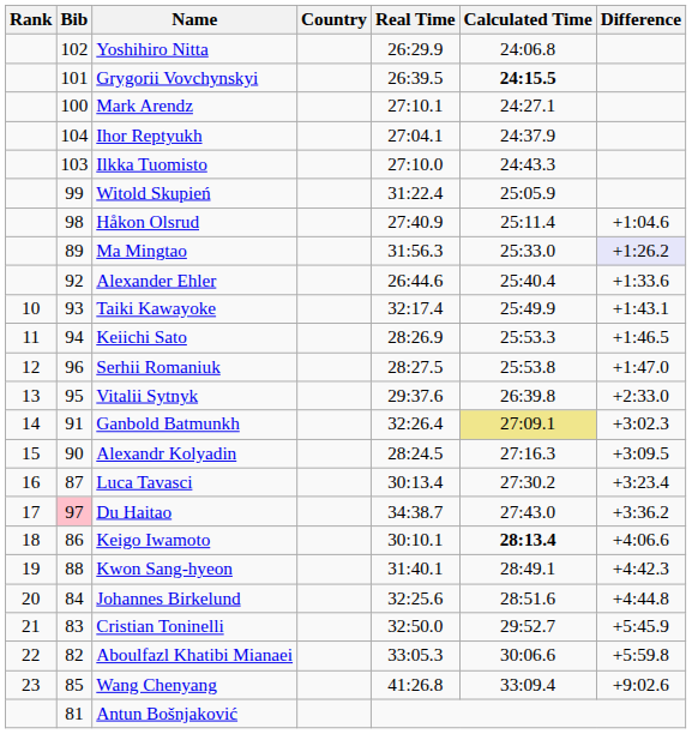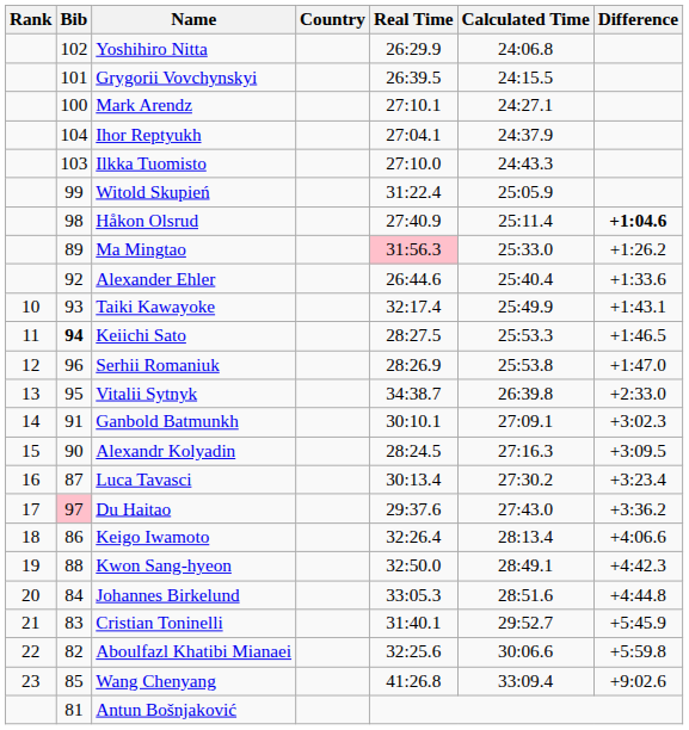Grygorii Vovchynskyi | Calculated Time: bold -> normal
Håkon Olsrud | Difference: normal -> bold
Ma Mingtao | Real Time: no background -> pink background
Ma Mingtao | Difference: lavender background -> no background
Keiichi Sato | Bib: normal -> bold
Keiichi Sato | Real Time: 28:26.9 -> 28:27.5
Serhii Romaniuk | Real Time: 28:27.5 -> 28:26.9
Vitalii Sytnyk | Real Time: 29:37.6 -> 34:38.7
Ganbold Batmunkh | Real Time: 32:26.4 -> 30:10.1
Ganbold Batmunkh | Calculated Time: khaki background -> no background
Du Haitao | Real Time: 34:38.7 -> 29:37.6
Keigo Iwamoto | Real Time: 30:10.1 -> 32:26.4
Keigo Iwamoto | Calculated Time: bold -> normal
Kwon Sang-hyeon | Real Time: 31:40.1 -> 32:50.0
Johannes Birkelund | Real Time: 32:25.6 -> 33:05.3
Cristian Toninelli | Real Time: 32:50.0 -> 31:40.1
Aboulfazl Khatibi Mianaei | Real Time: 33:05.3 -> 32:25.6
